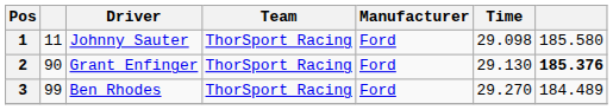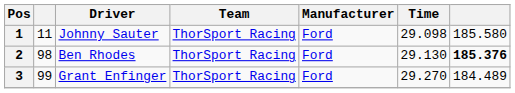2 | column 2: 90 -> 98
2 | Driver: Grant Enfinger -> Ben Rhodes
3 | Driver: Ben Rhodes -> Grant Enfinger
